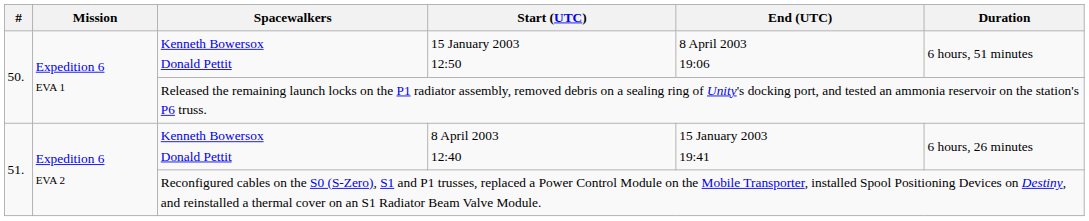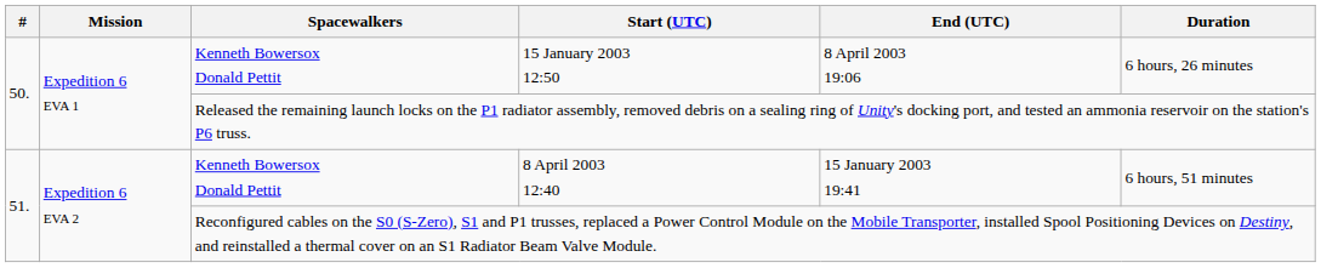15 January 2003 12:50 | Duration: 6 hours, 51 minutes -> 6 hours, 26 minutes
8 April 2003 12:40 | Duration: 6 hours, 26 minutes -> 6 hours, 51 minutes
